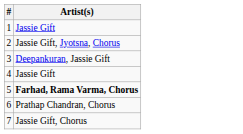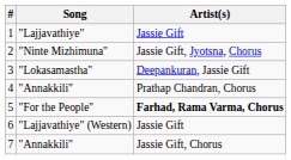+ column: Song | "Lajjavathiye" | "Ninte Mizhimuna" | "Lokasamastha" | "Annakkili" | "For the People" | "Lajjavathiye" (Western) | "Annakkili"
4 | Artist(s): Jassie Gift -> Prathap Chandran, Chorus
6 | Artist(s): Prathap Chandran, Chorus -> Jassie Gift
